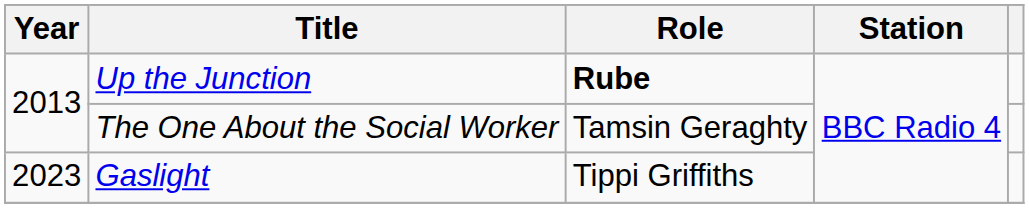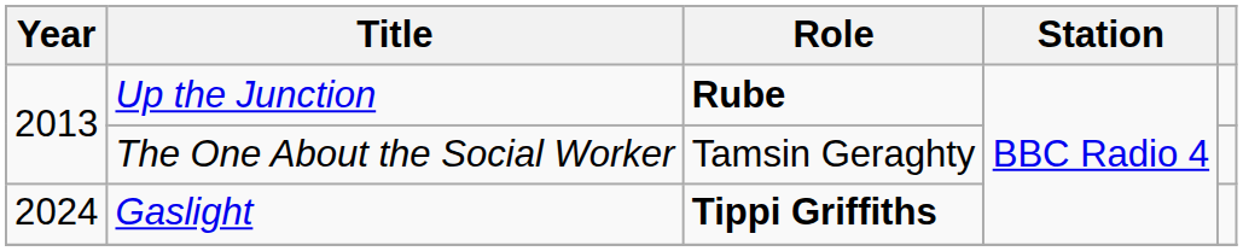Gaslight | Year: 2023 -> 2024
Gaslight | Role: normal -> bold
